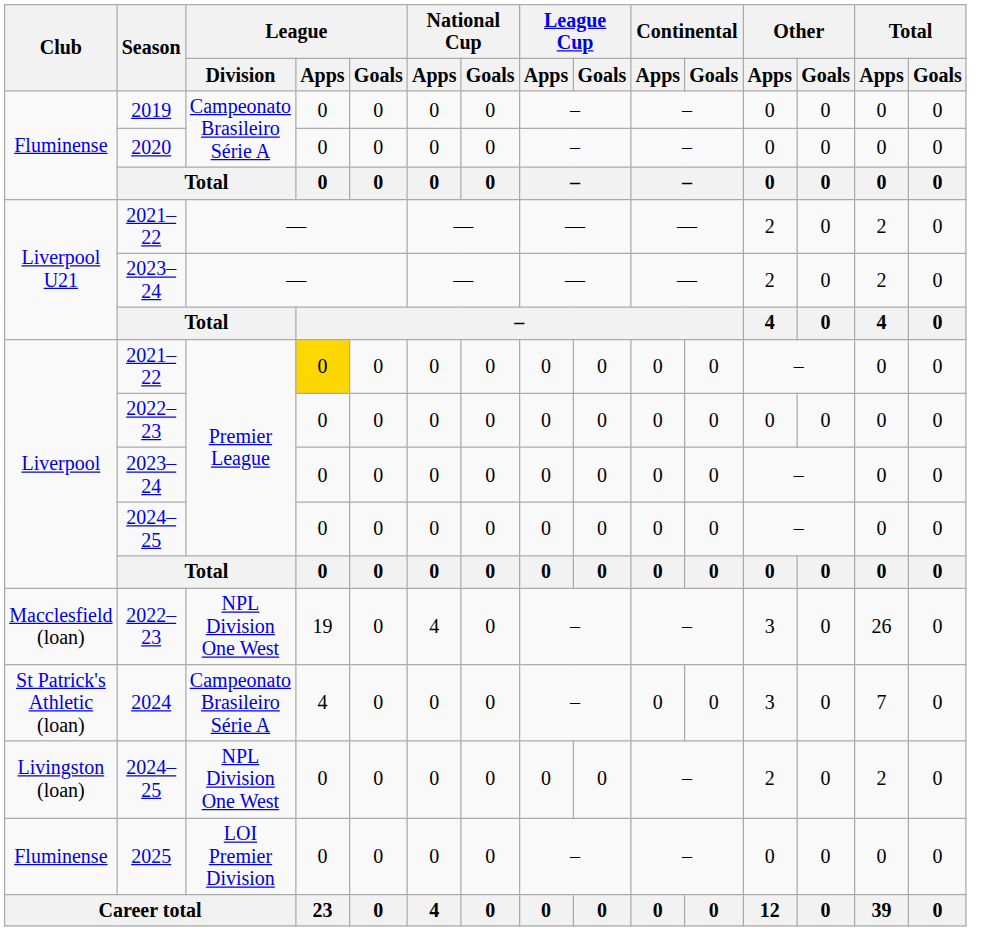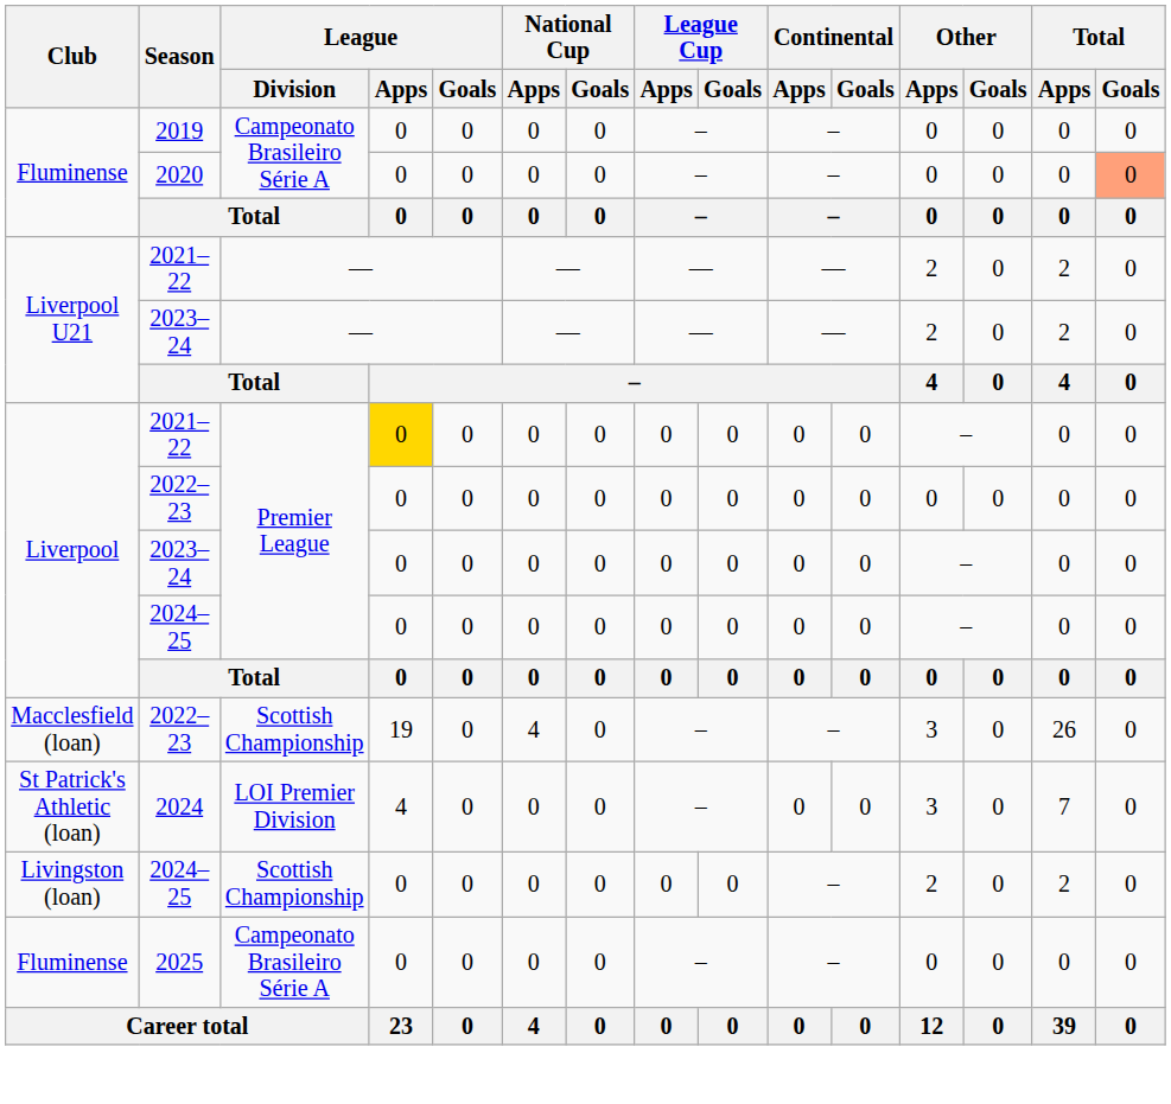2020 | Total / Goals: no background -> lightsalmon background
Macclesfield (loan) / 2022–23 | League / Division: NPL Division One West -> Scottish Championship
2024 | League / Division: Campeonato Brasileiro Série A -> LOI Premier Division
Livingston (loan) / 2024–25 | League / Division: NPL Division One West -> Scottish Championship
2025 | League / Division: LOI Premier Division -> Campeonato Brasileiro Série A
